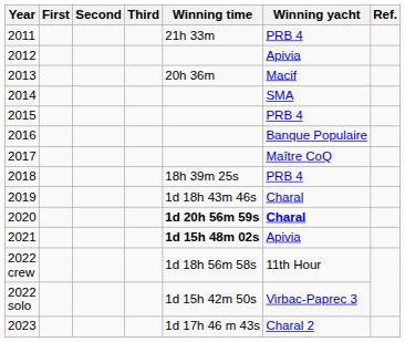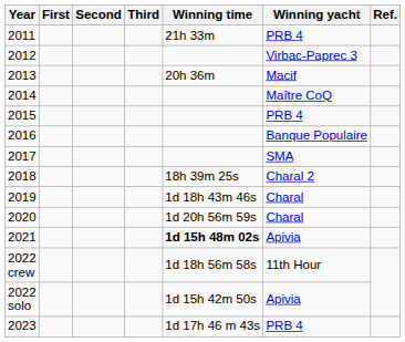2012 | Winning yacht: Apivia -> Virbac-Paprec 3
2014 | Winning yacht: SMA -> Maître CoQ
2017 | Winning yacht: Maître CoQ -> SMA
2018 | Winning yacht: PRB 4 -> Charal 2
2020 | Winning time: bold -> normal
2020 | Winning yacht: bold -> normal
2022 solo | Winning yacht: Virbac-Paprec 3 -> Apivia
2023 | Winning yacht: Charal 2 -> PRB 4
